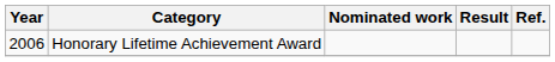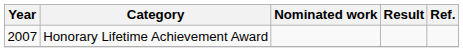Honorary Lifetime Achievement Award | Year: 2006 -> 2007
